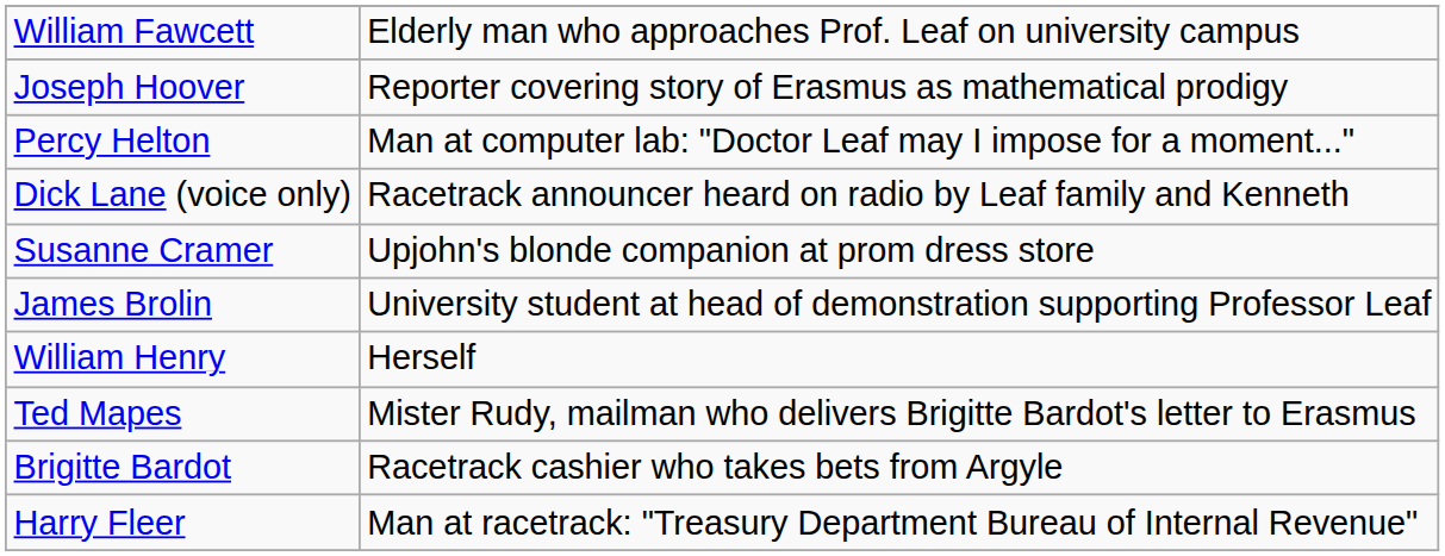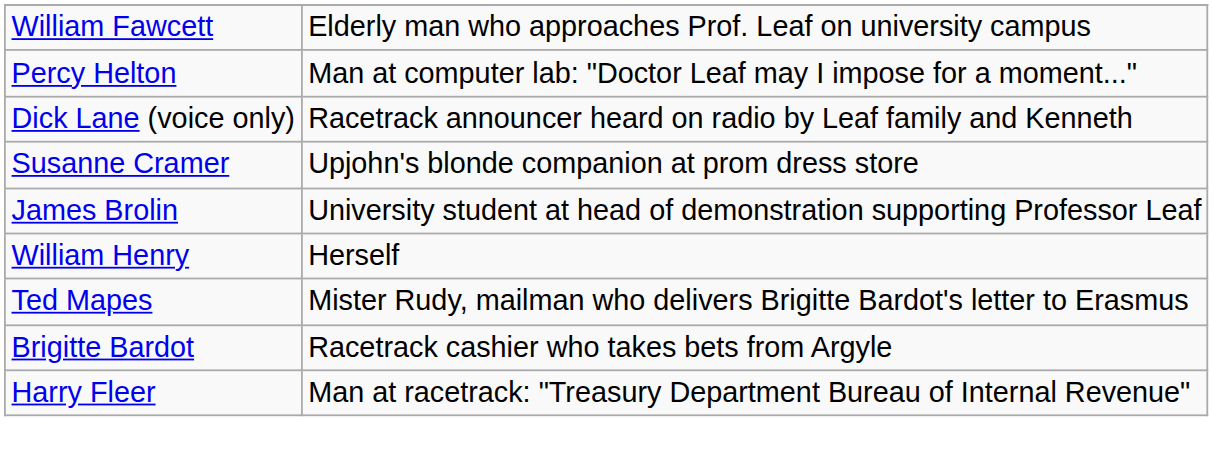- row: Joseph Hoover | Reporter covering story of Erasmus as mathematical prodigy
